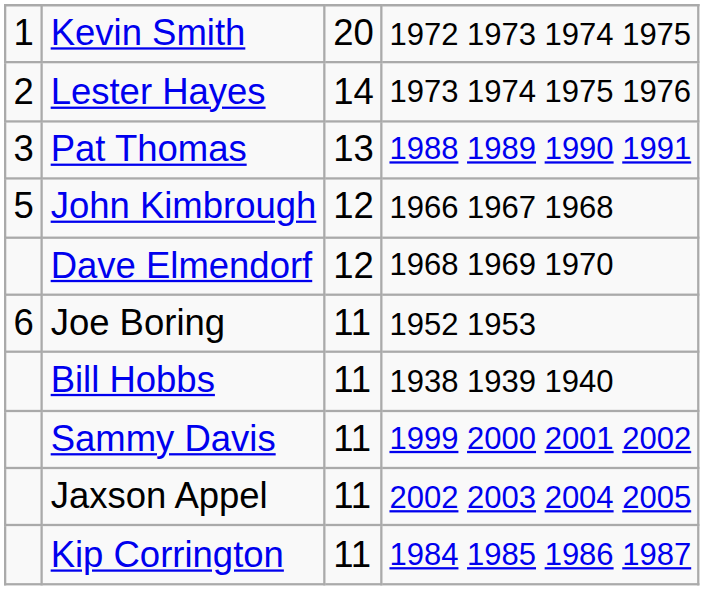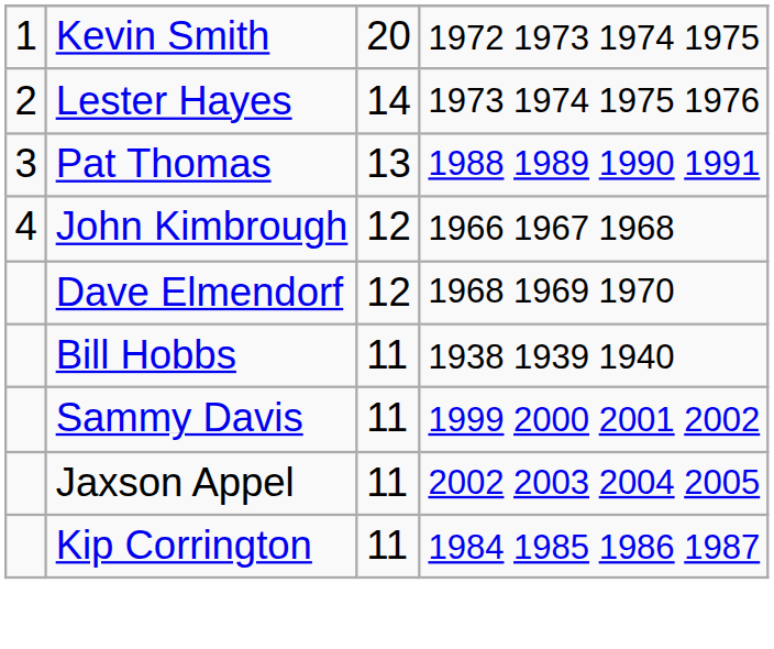John Kimbrough | column 1: 5 -> 4
- row: 6 | Joe Boring | 11 | 1952 1953
